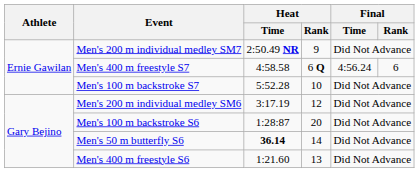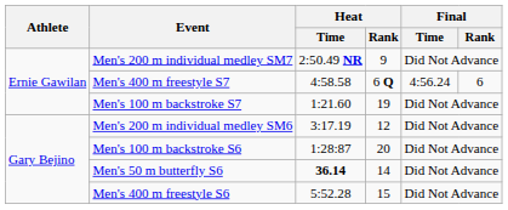Men's 100 m backstroke S7 | Heat / Time: 5:52.28 -> 1:21.60
Men's 100 m backstroke S7 | Heat / Rank: 10 -> 19
Men's 400 m freestyle S6 | Heat / Time: 1:21.60 -> 5:52.28
Men's 400 m freestyle S6 | Heat / Rank: 13 -> 15
